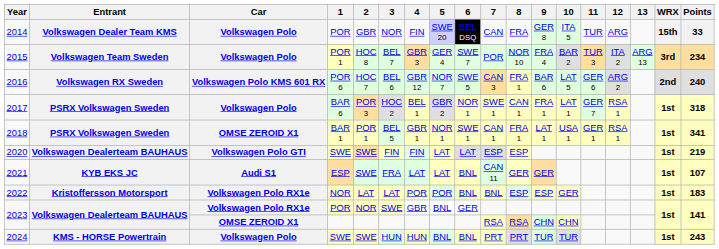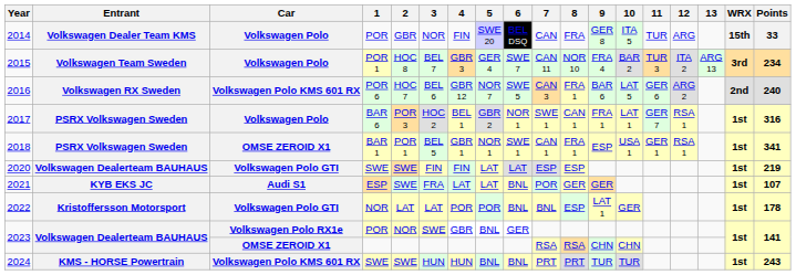2015 | 7: POR -> CAN 11
2017 | Points: 318 -> 316
2018 | 9: LAT 1 -> ESP
2021 | 7: CAN 11 -> POR
2022 | Car: Volkswagen Polo RX1e -> Volkswagen Polo GTI
2022 | 9: ESP -> LAT 1
2022 | Points: 183 -> 178
2024 | Car: Volkswagen Polo -> Volkswagen Polo KMS 601 RX
